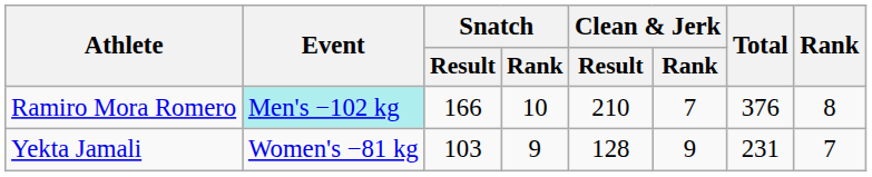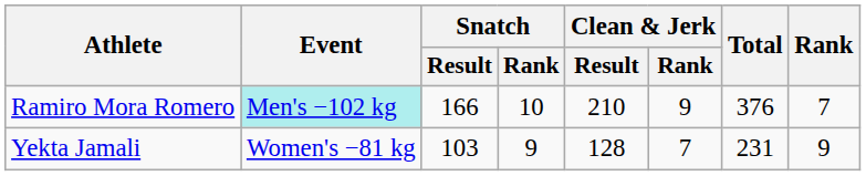Ramiro Mora Romero | Clean & Jerk / Rank: 7 -> 9
Ramiro Mora Romero | Rank: 8 -> 7
Yekta Jamali | Clean & Jerk / Rank: 9 -> 7
Yekta Jamali | Rank: 7 -> 9
